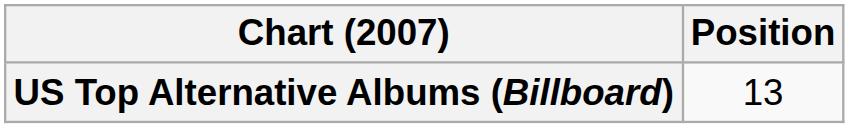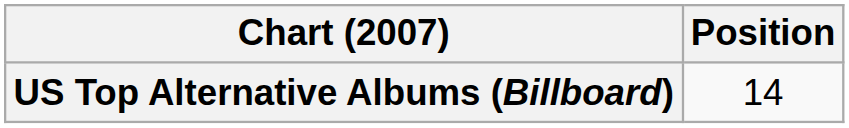US Top Alternative Albums (Billboard) | Position: 13 -> 14
